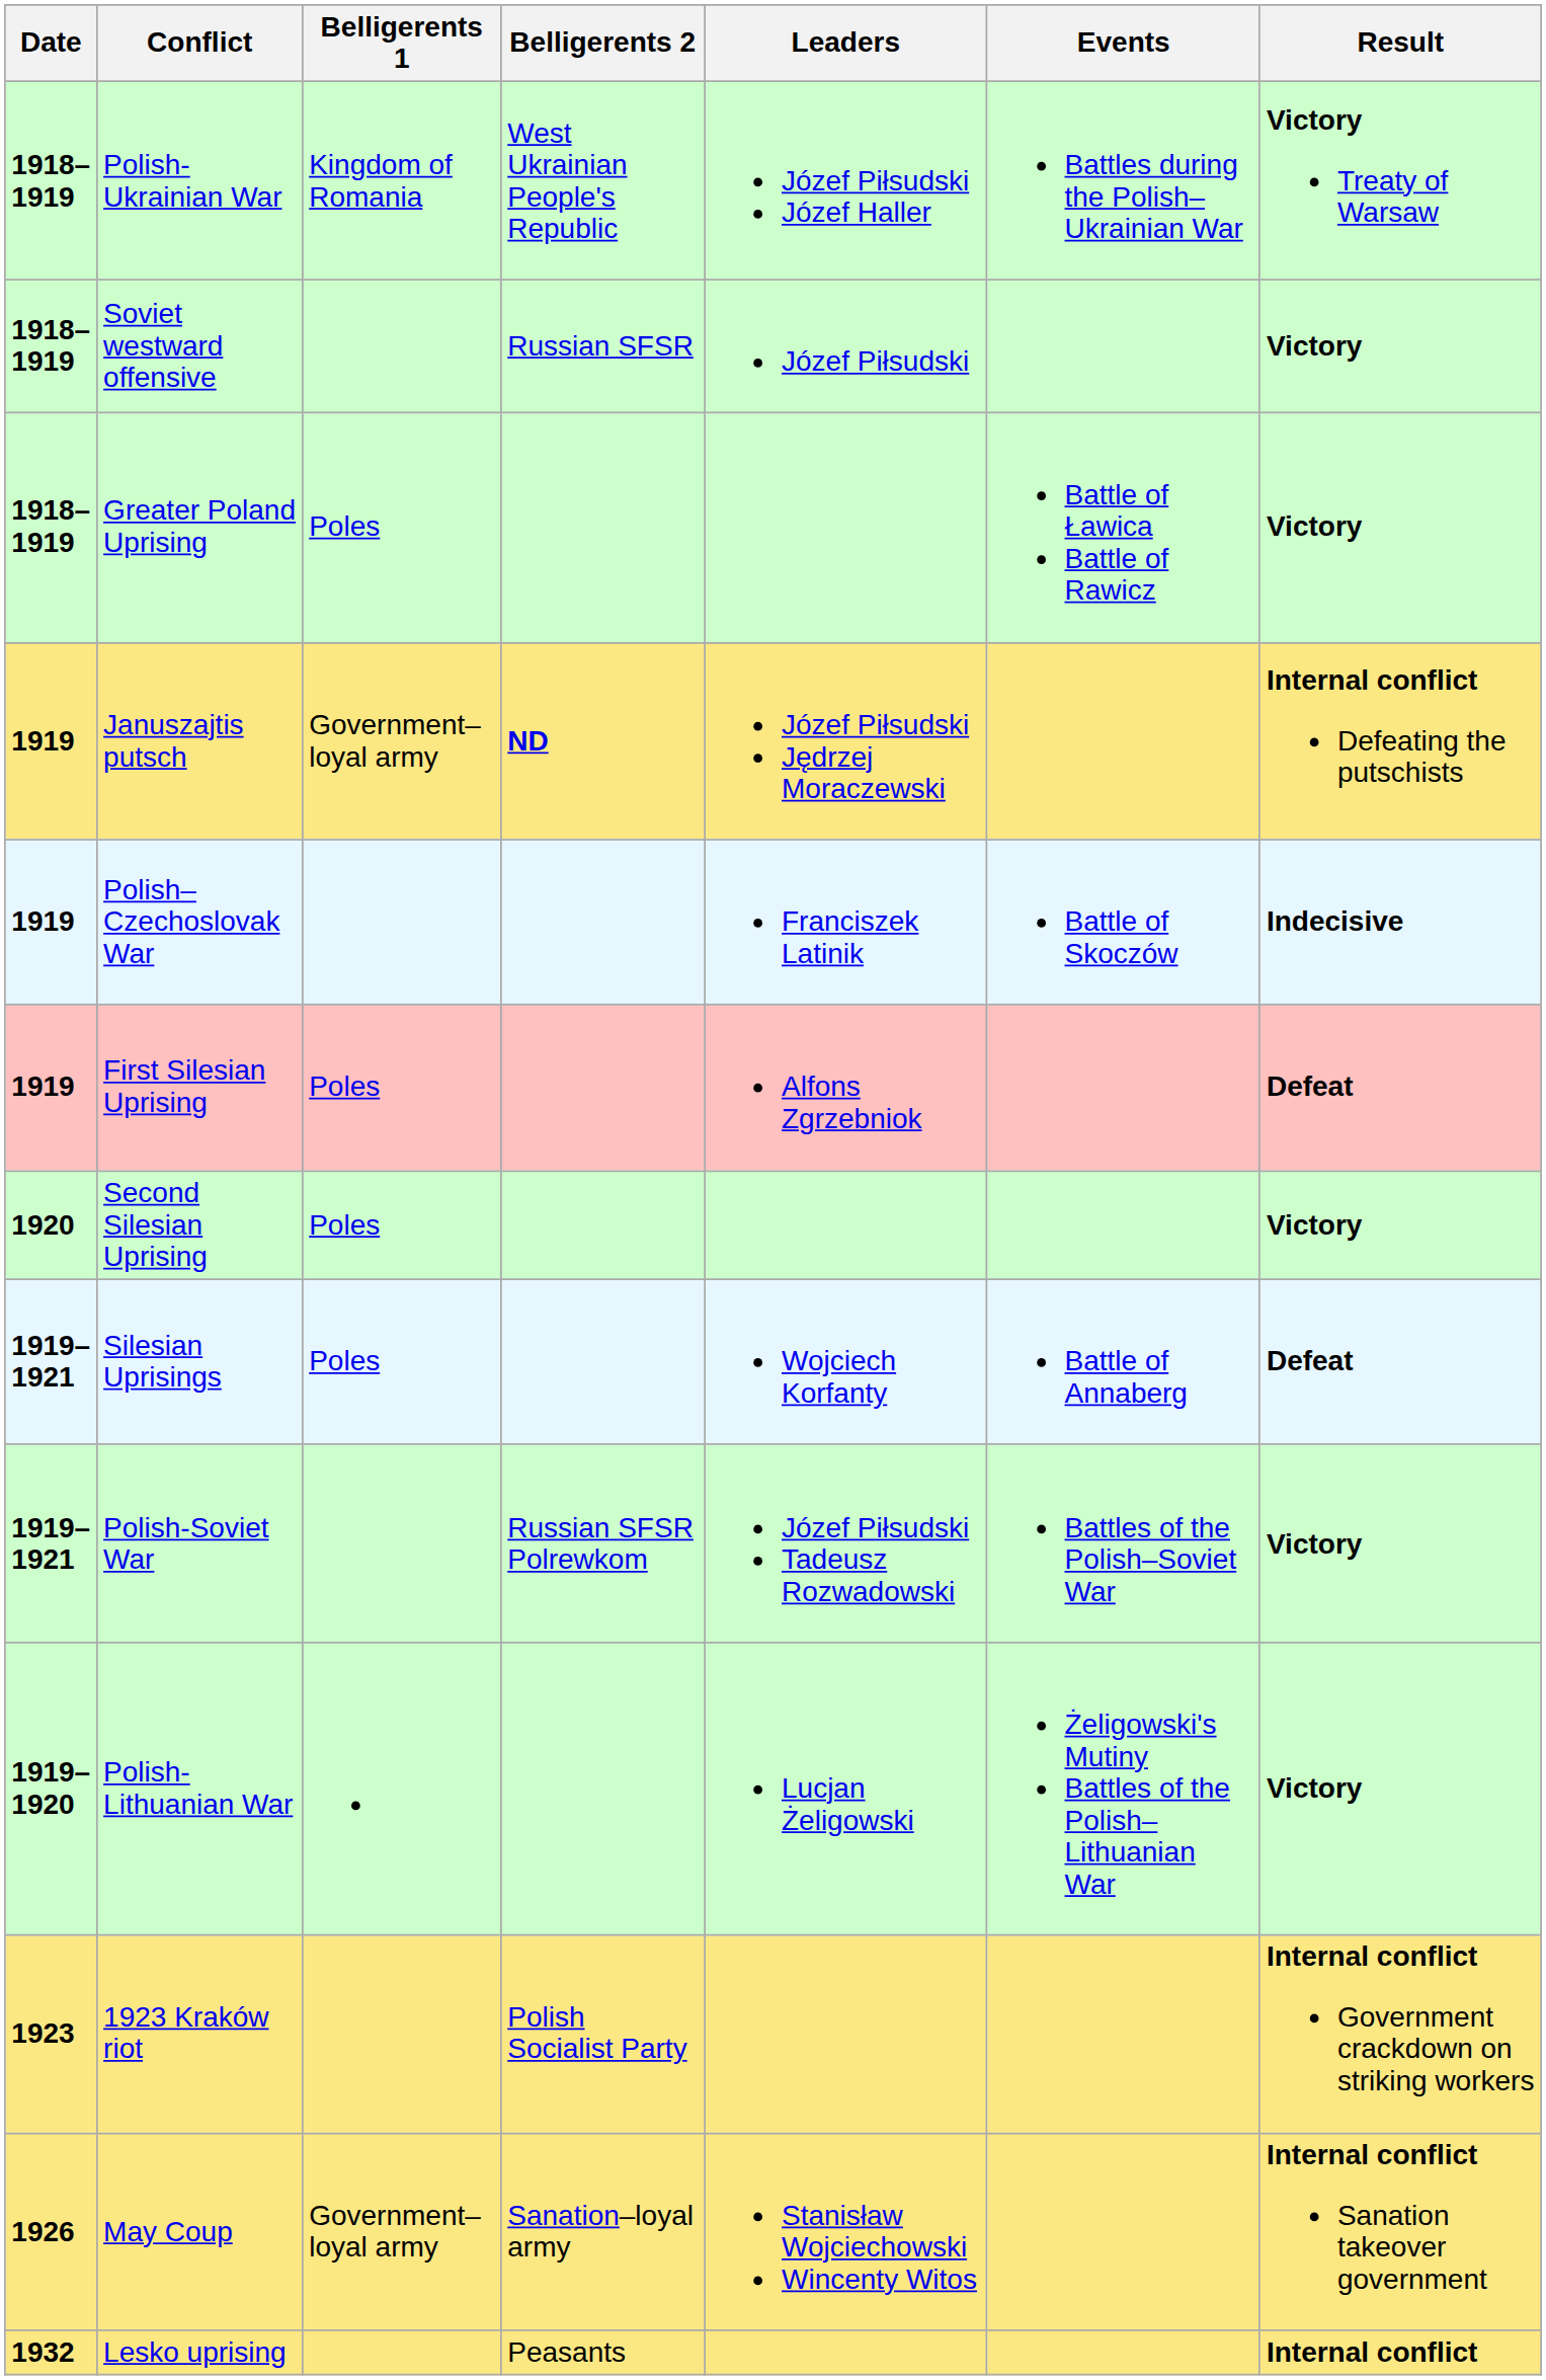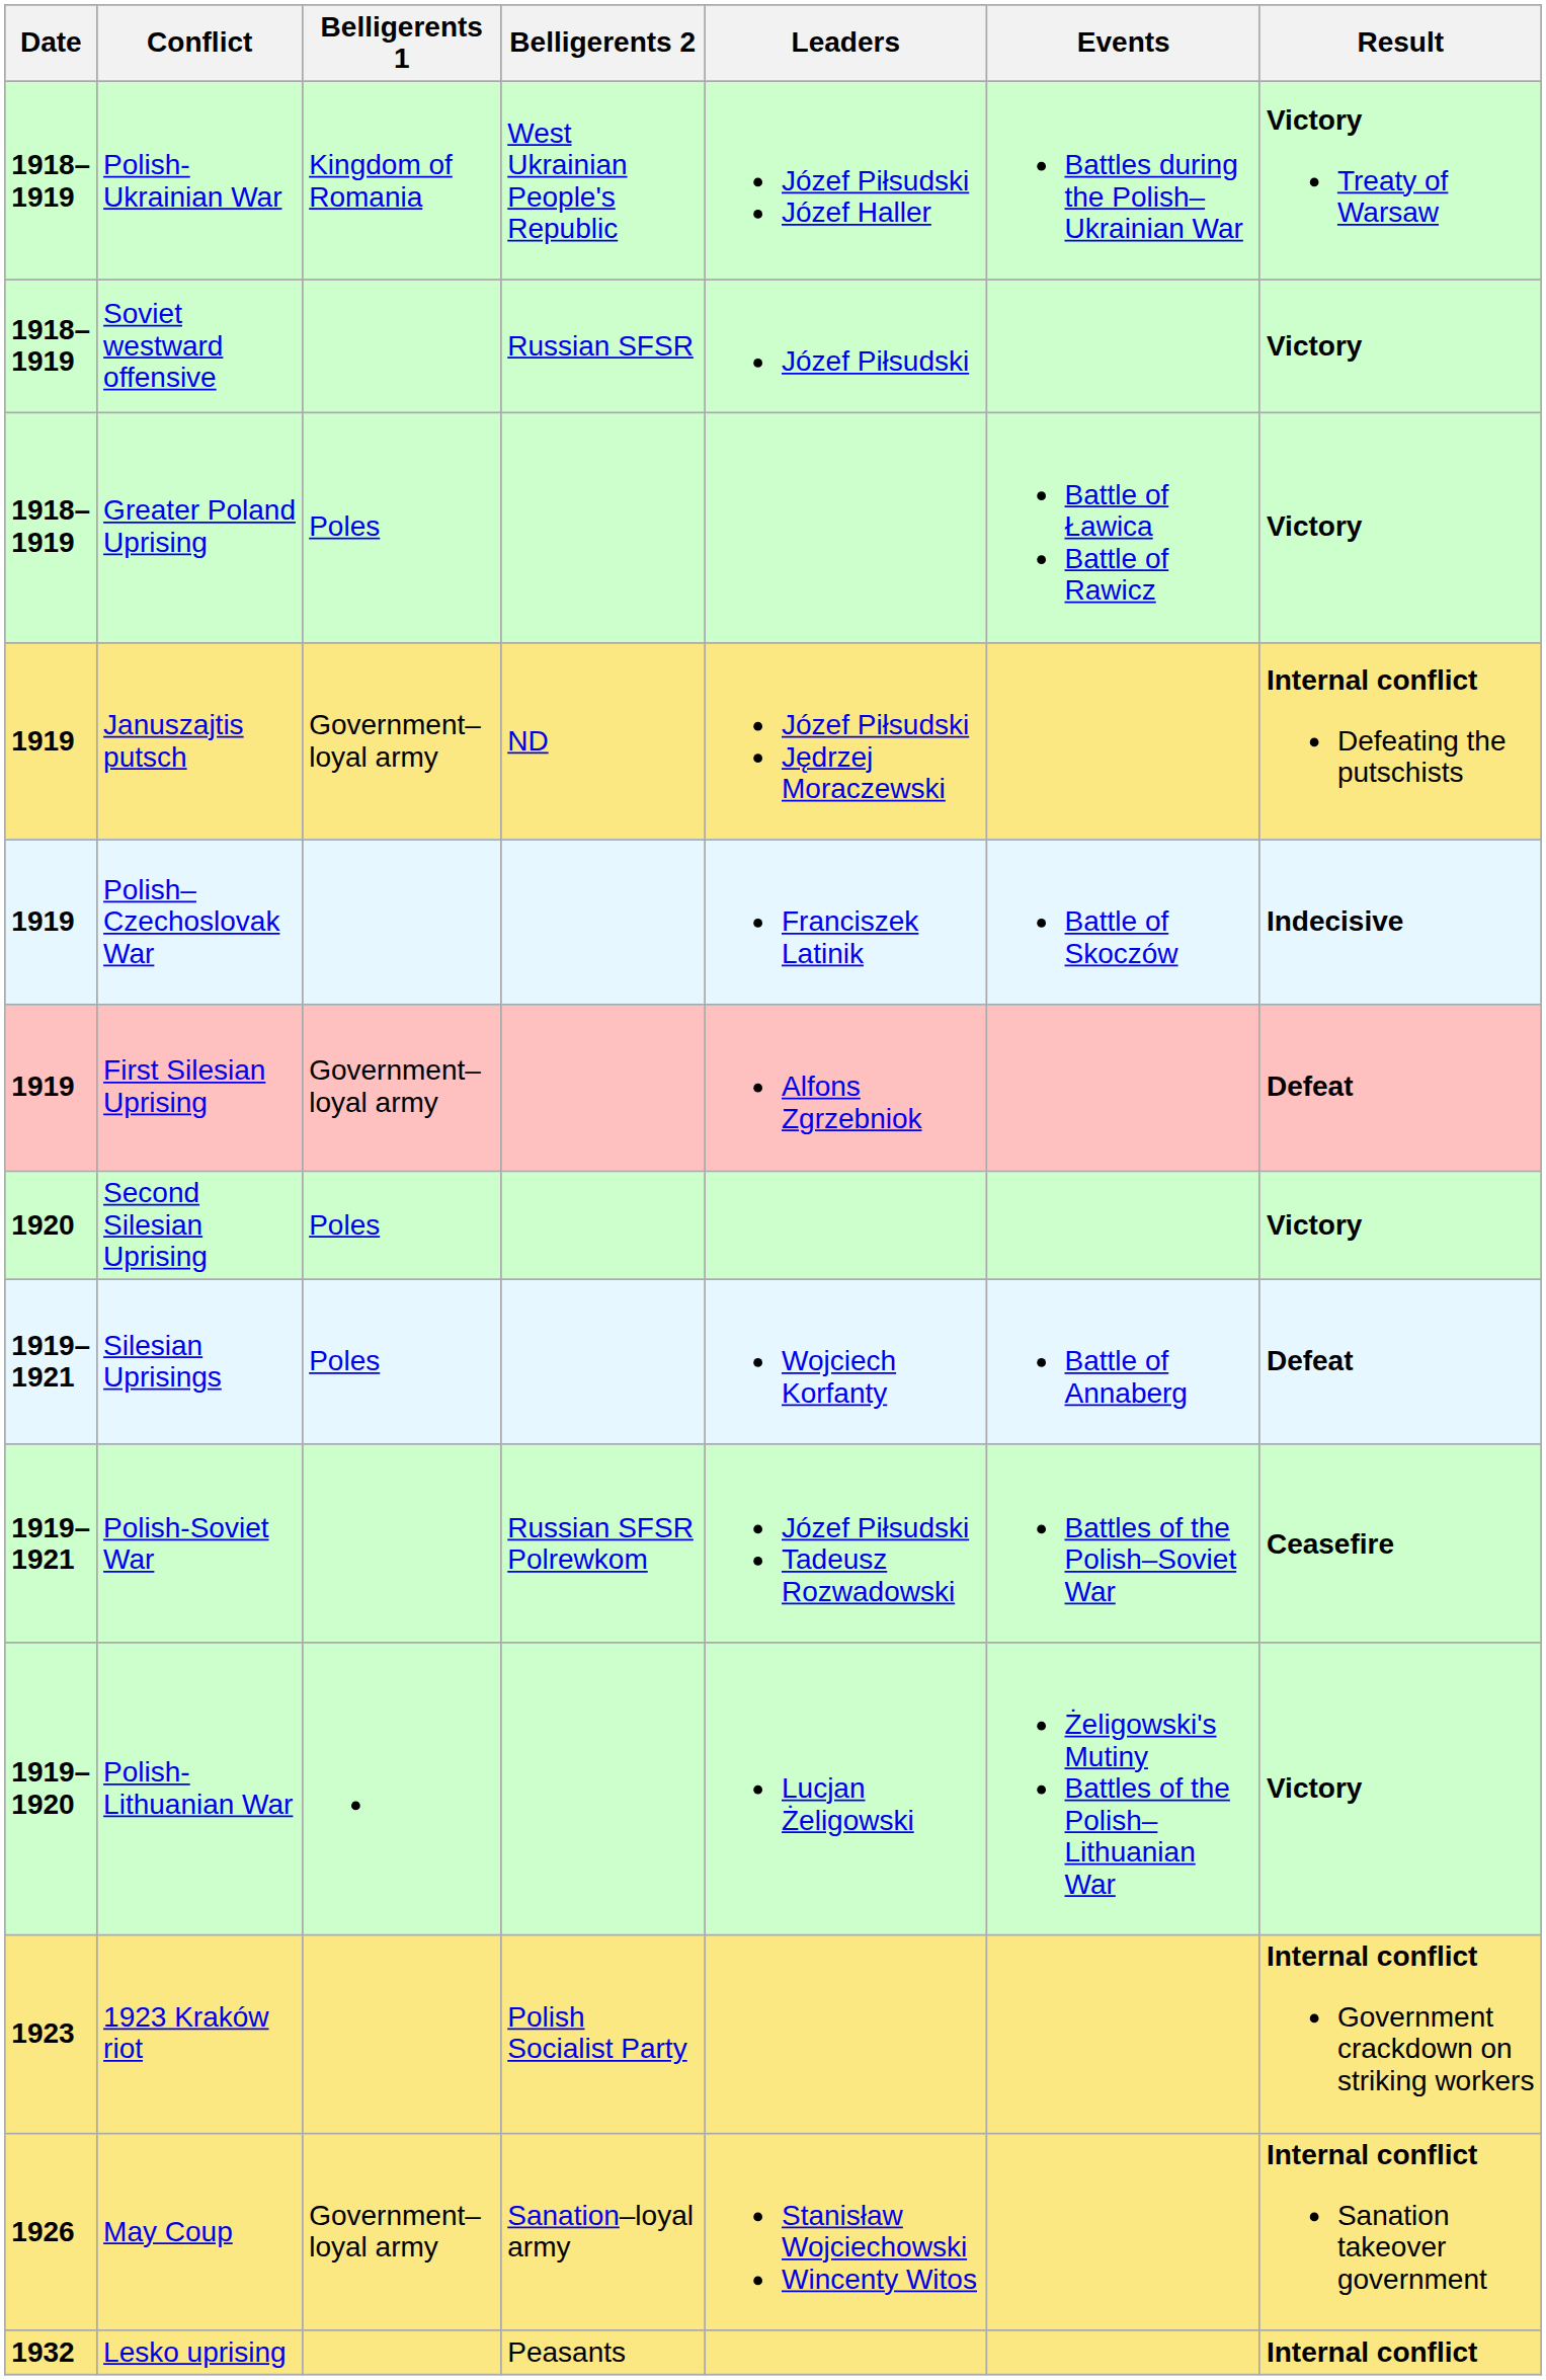Januszajtis putsch | Belligerents 2: bold -> normal
First Silesian Uprising | Belligerents 1: Poles -> Government–loyal army
Polish-Soviet War | Result: Victory -> Ceasefire
